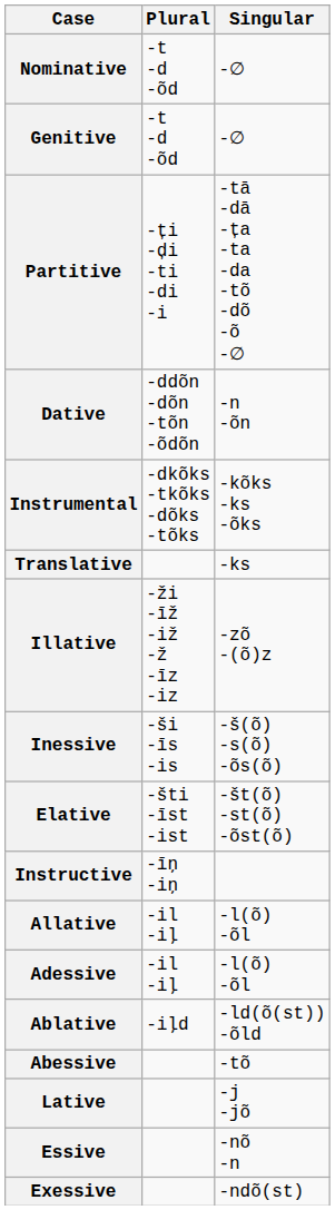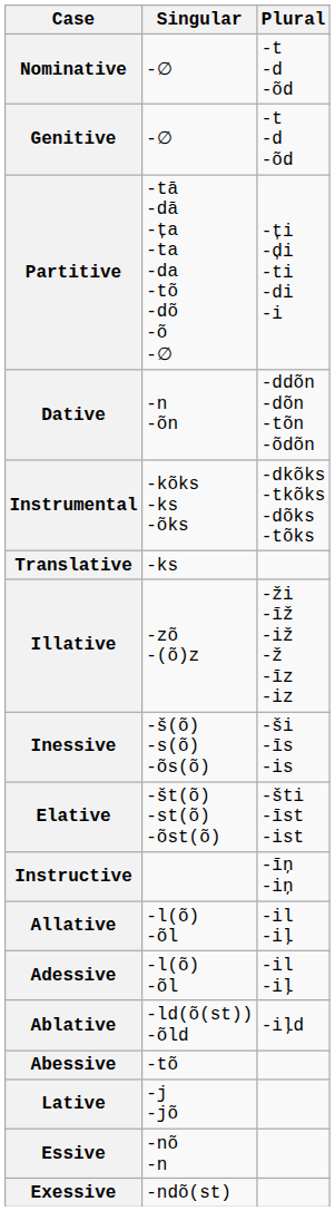columns swapped: Singular <-> Plural
